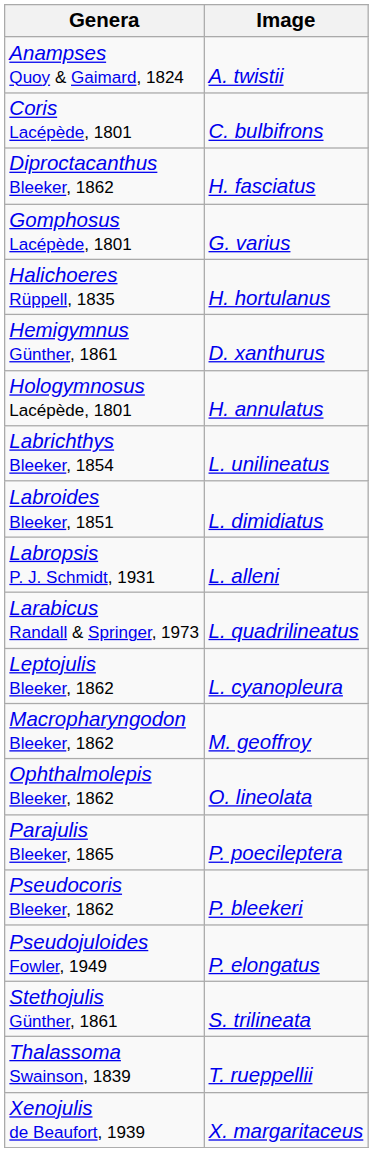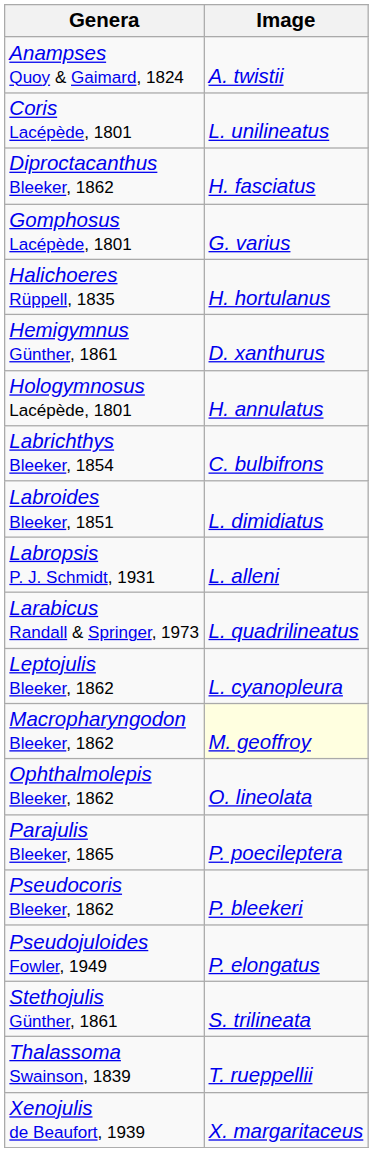Coris Lacépède, 1801 | Image: C. bulbifrons -> L. unilineatus
Labrichthys Bleeker, 1854 | Image: L. unilineatus -> C. bulbifrons
Macropharyngodon Bleeker, 1862 | Image: no background -> lightyellow background
